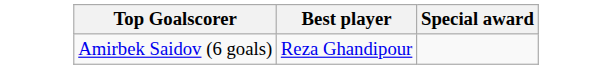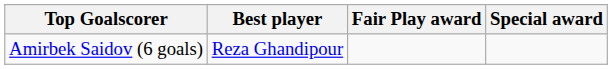+ column: Fair Play award
